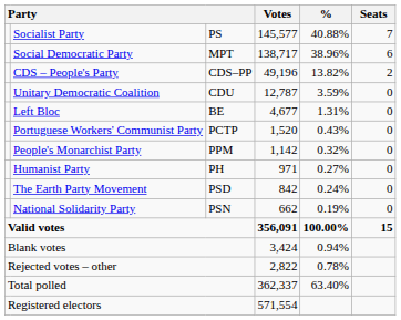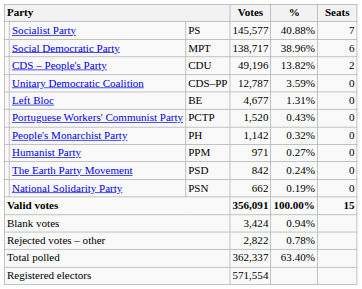CDS – People's Party | column 3: CDS–PP -> CDU
Unitary Democratic Coalition | column 3: CDU -> CDS–PP
People's Monarchist Party | column 3: PPM -> PH
Humanist Party | column 3: PH -> PPM
